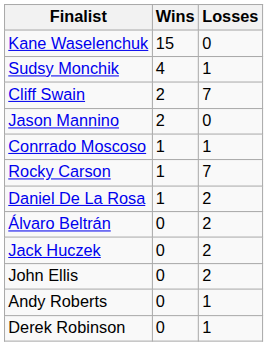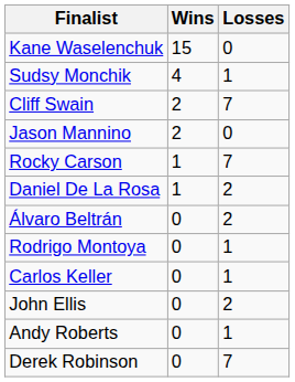- row: Conrrado Moscoso | 1 | 1
- row: Jack Huczek | 0 | 2
+ row: Rodrigo Montoya | 0 | 1
+ row: Carlos Keller | 0 | 1
Derek Robinson | Losses: 1 -> 7
